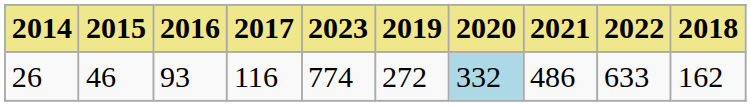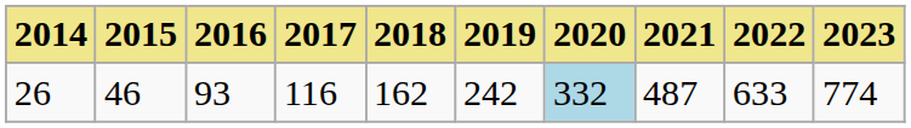columns swapped: 2018 <-> 2023
26 | 2019: 272 -> 242
26 | 2021: 486 -> 487
